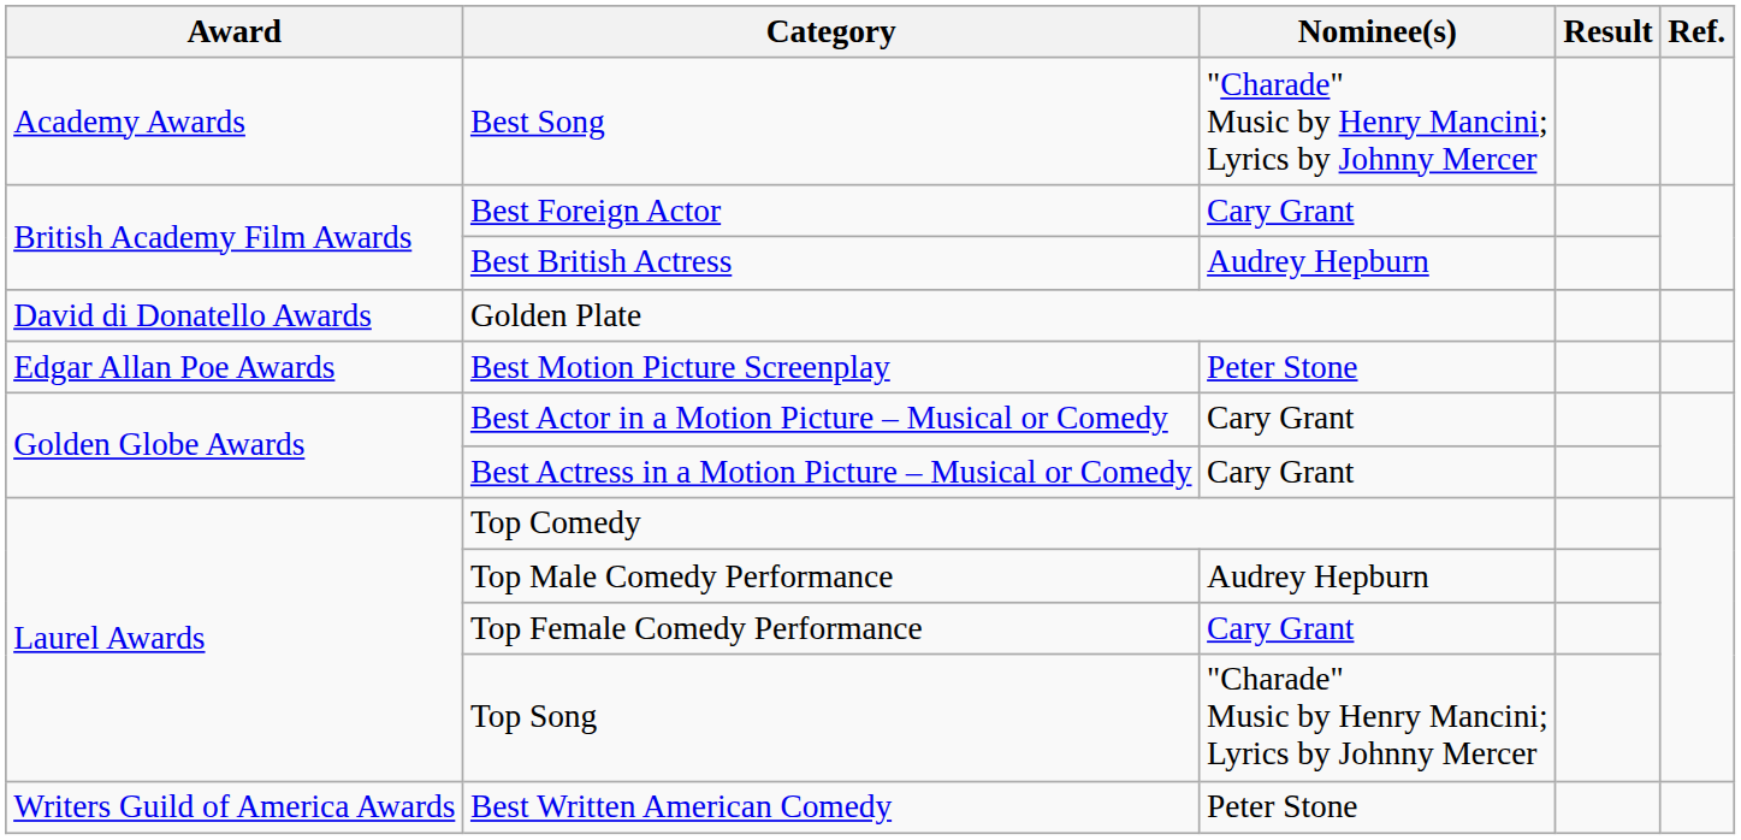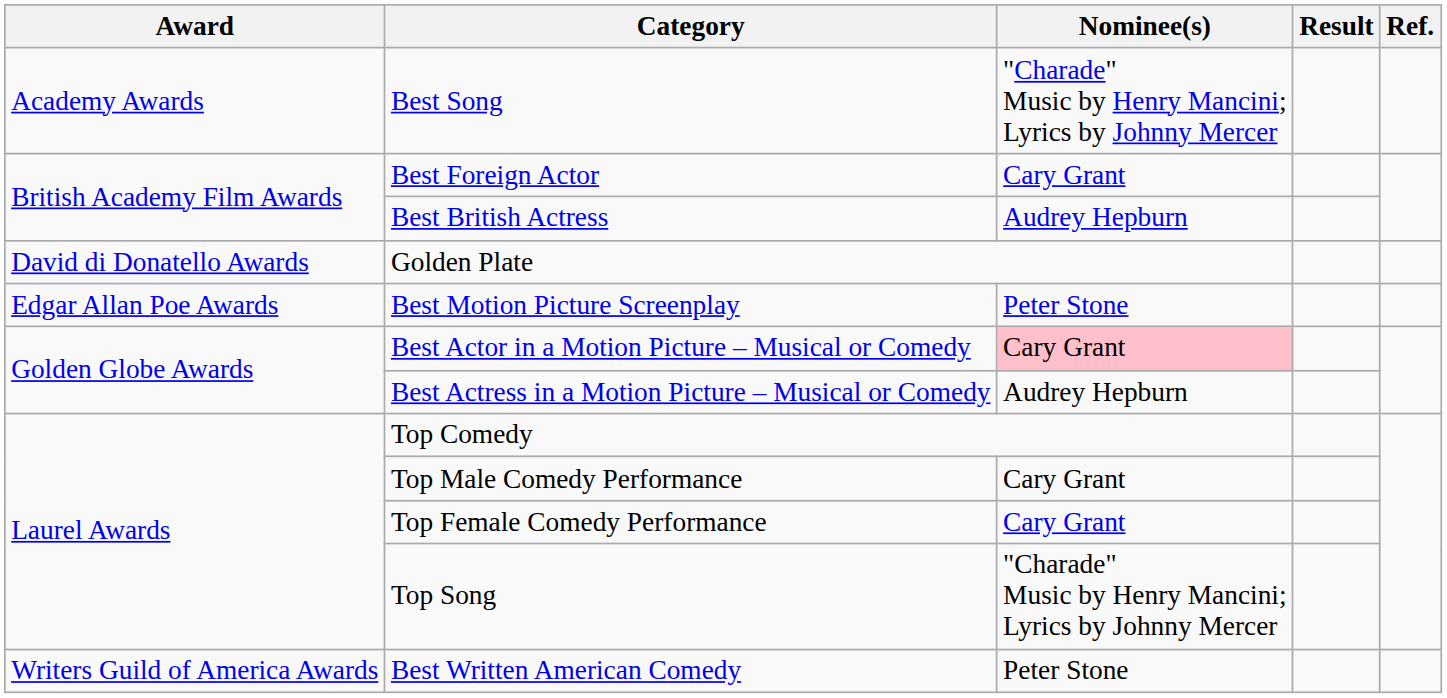Best Actor in a Motion Picture – Musical or Comedy | Nominee(s): no background -> pink background
Best Actress in a Motion Picture – Musical or Comedy | Nominee(s): Cary Grant -> Audrey Hepburn
Top Male Comedy Performance | Nominee(s): Audrey Hepburn -> Cary Grant
